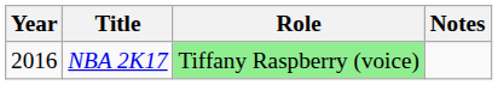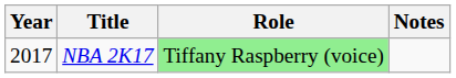NBA 2K17 | Year: 2016 -> 2017
